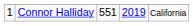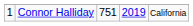Connor Halliday | column 3: 551 -> 751
